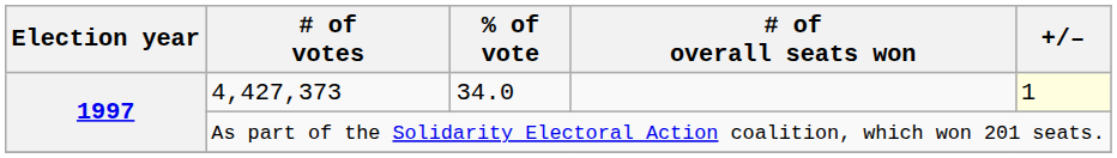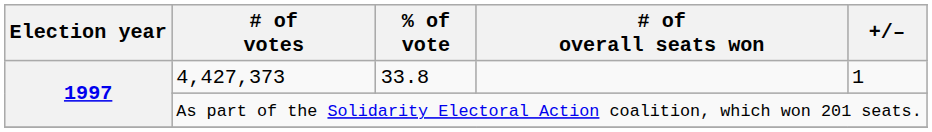4,427,373 | % of vote: 34.0 -> 33.8
4,427,373 | +/–: lightyellow background -> no background
